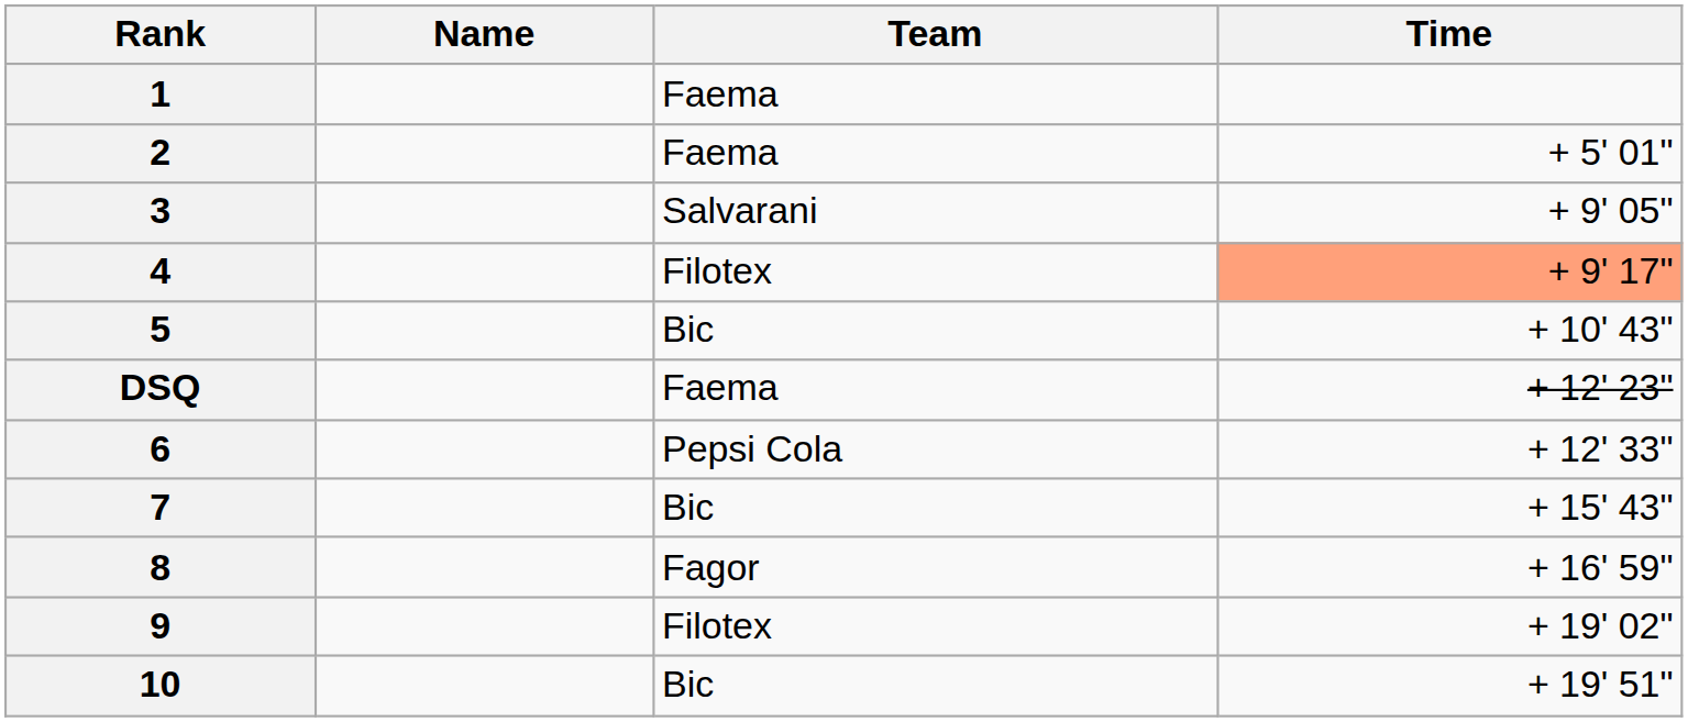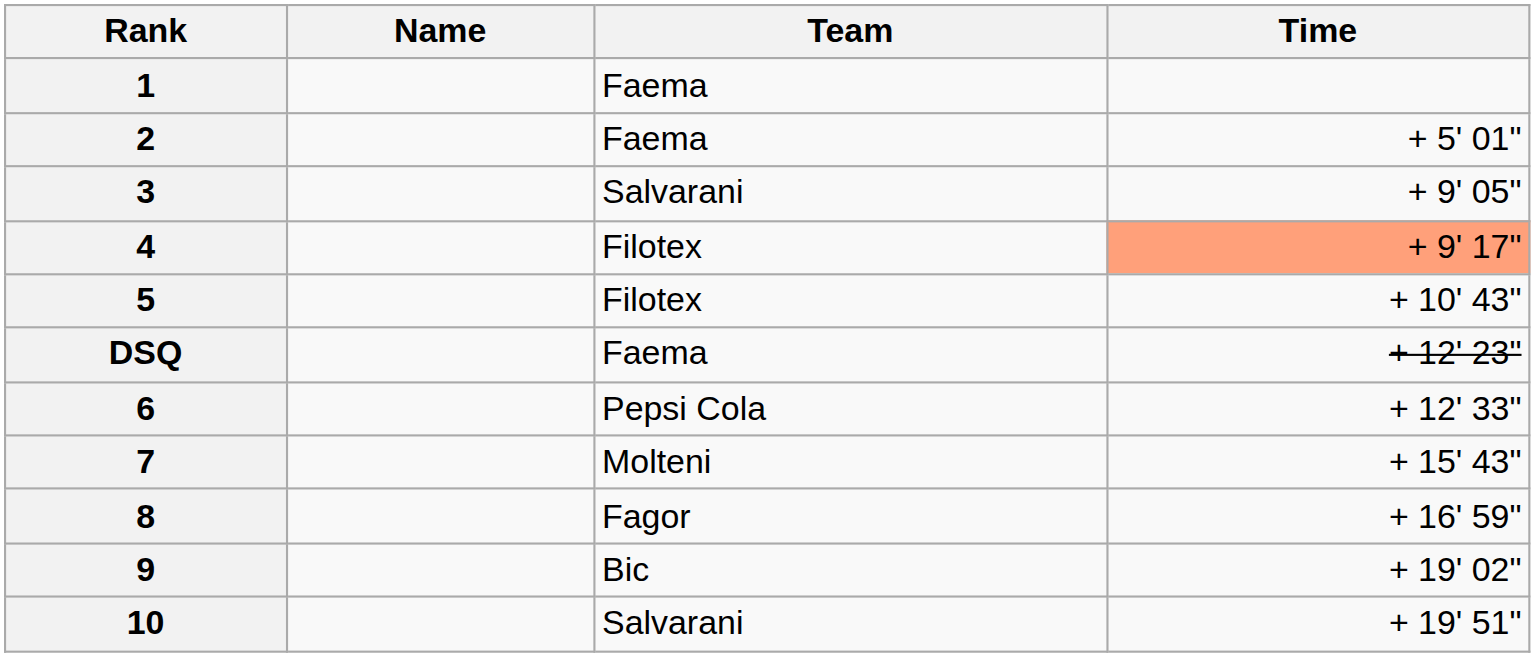5 | Team: Bic -> Filotex
7 | Team: Bic -> Molteni
9 | Team: Filotex -> Bic
10 | Team: Bic -> Salvarani
